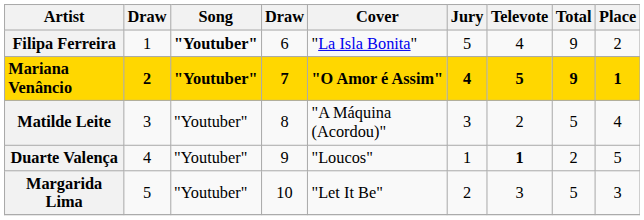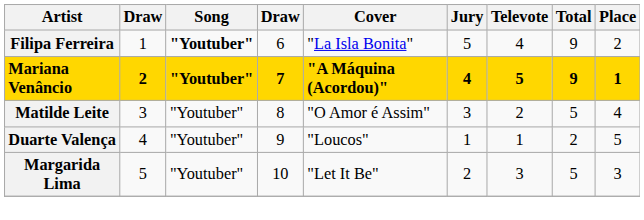Mariana Venâncio | Cover: "O Amor é Assim" -> "A Máquina (Acordou)"
Matilde Leite | Cover: "A Máquina (Acordou)" -> "O Amor é Assim"
Duarte Valença | Televote: bold -> normal
